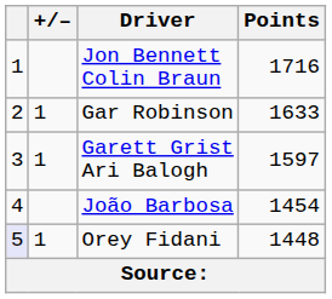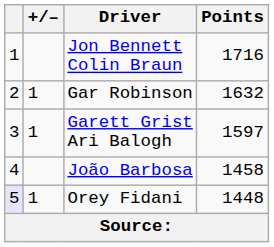Gar Robinson | Points: 1633 -> 1632
João Barbosa | Points: 1454 -> 1458
